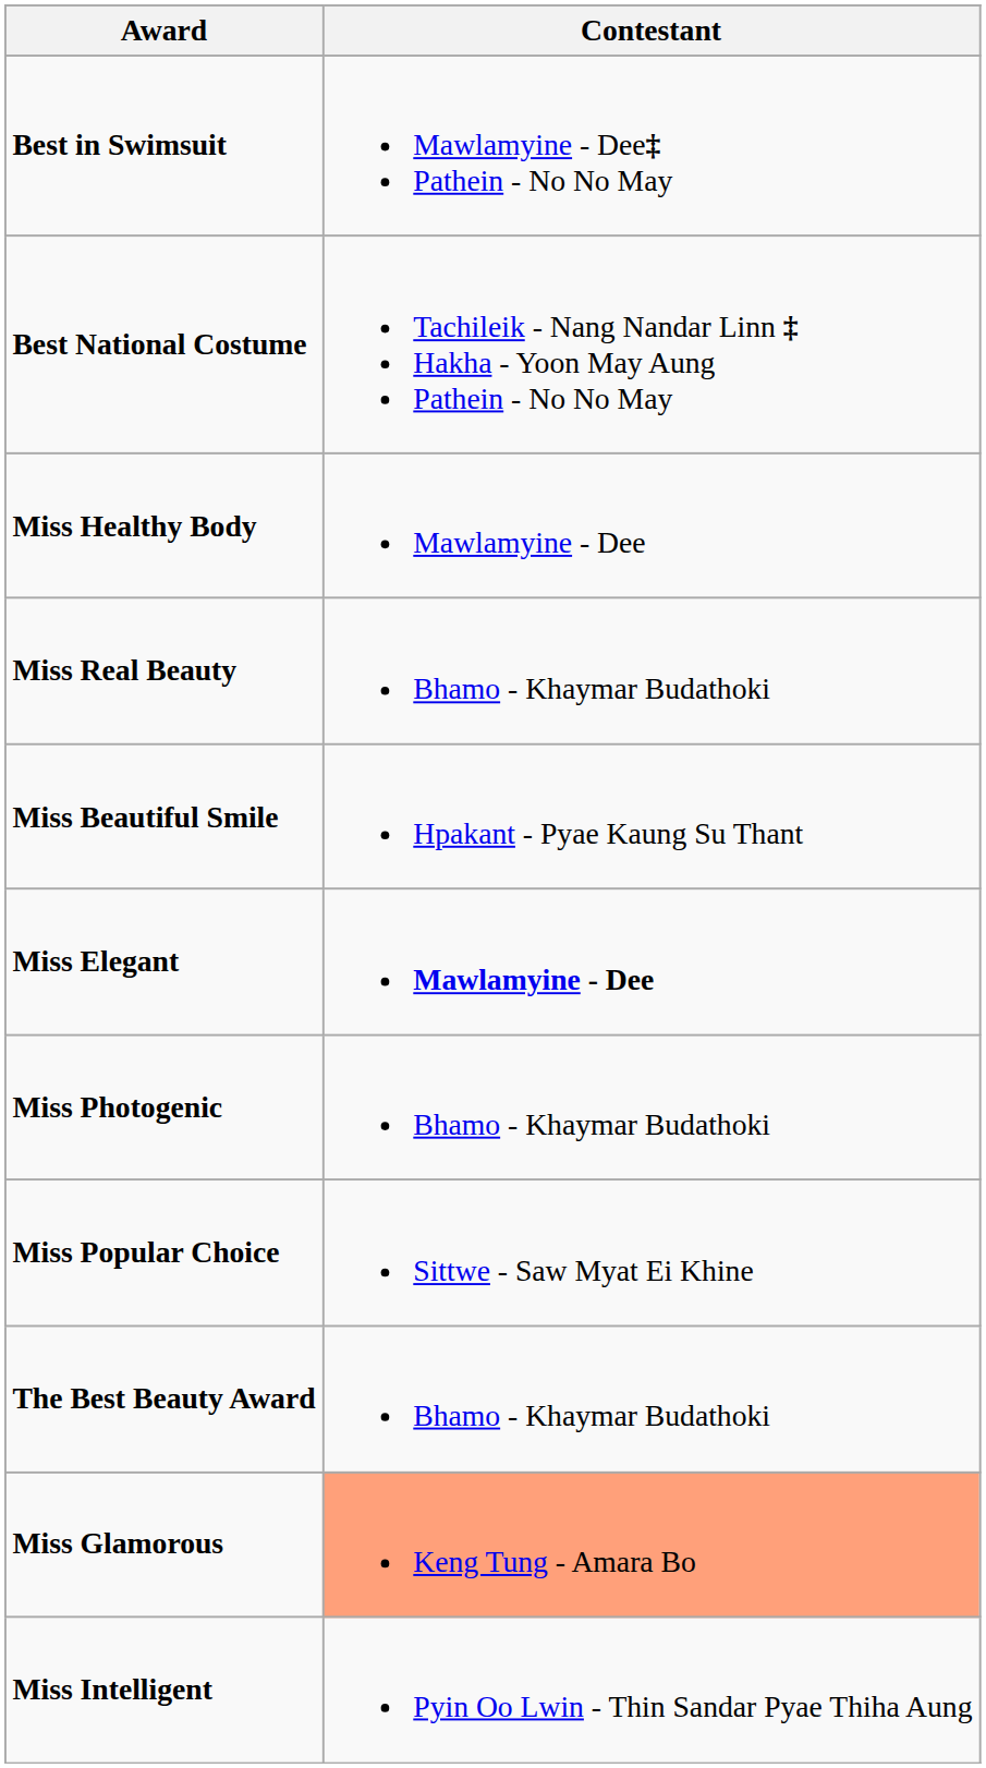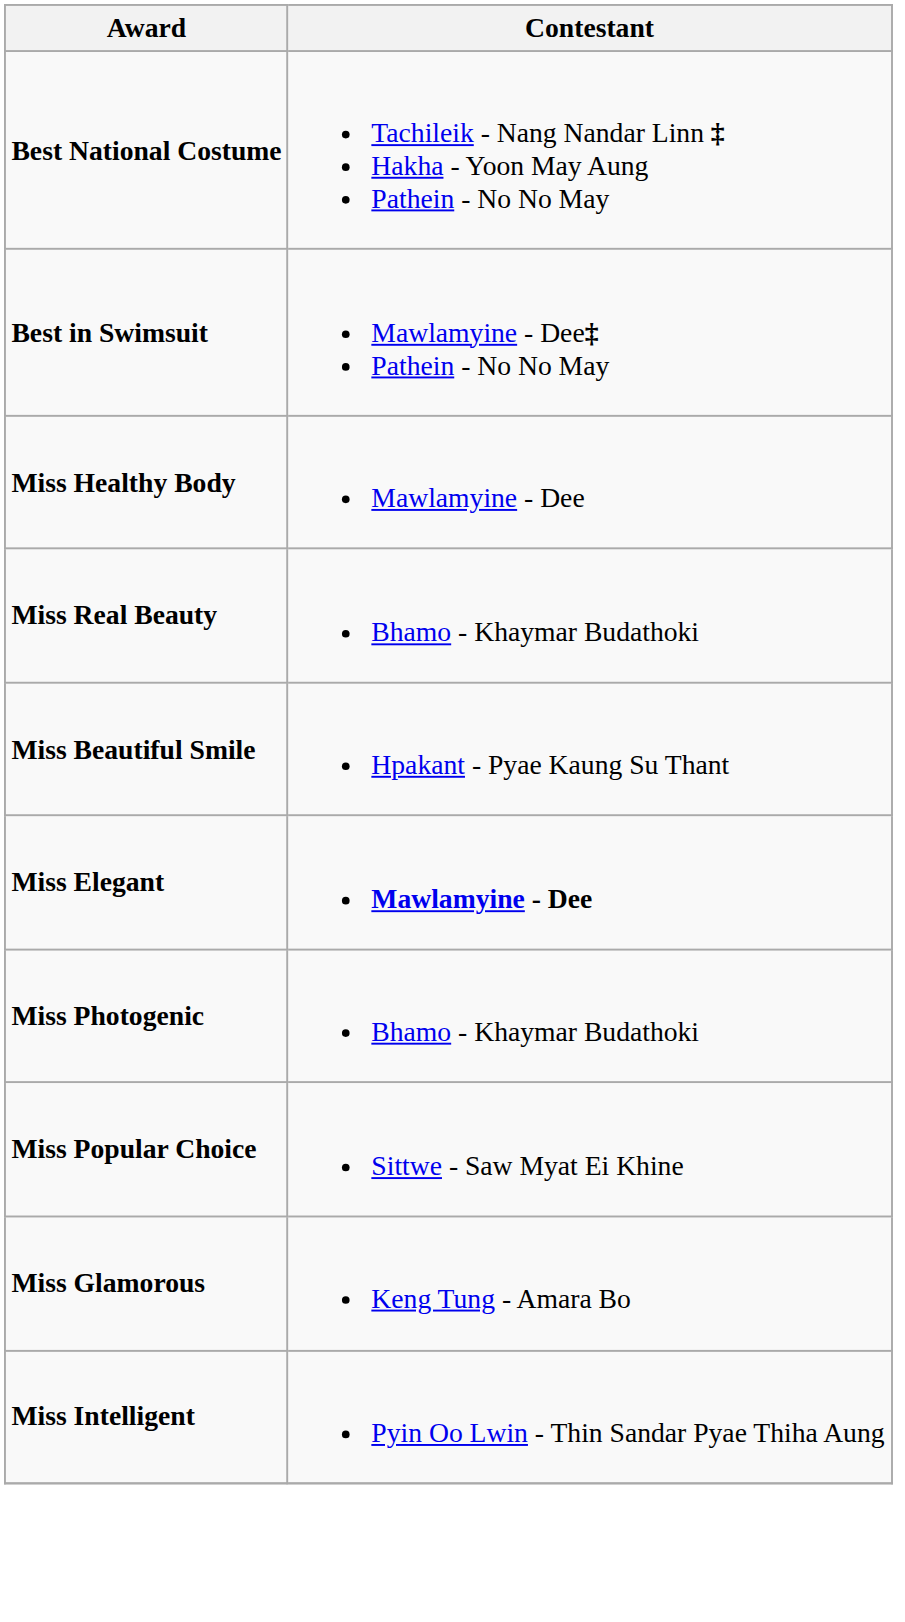rows swapped: Best in Swimsuit <-> Best National Costume
- row: The Best Beauty Award | Bhamo - Khaymar Budathoki
Miss Glamorous | Contestant: lightsalmon background -> no background
